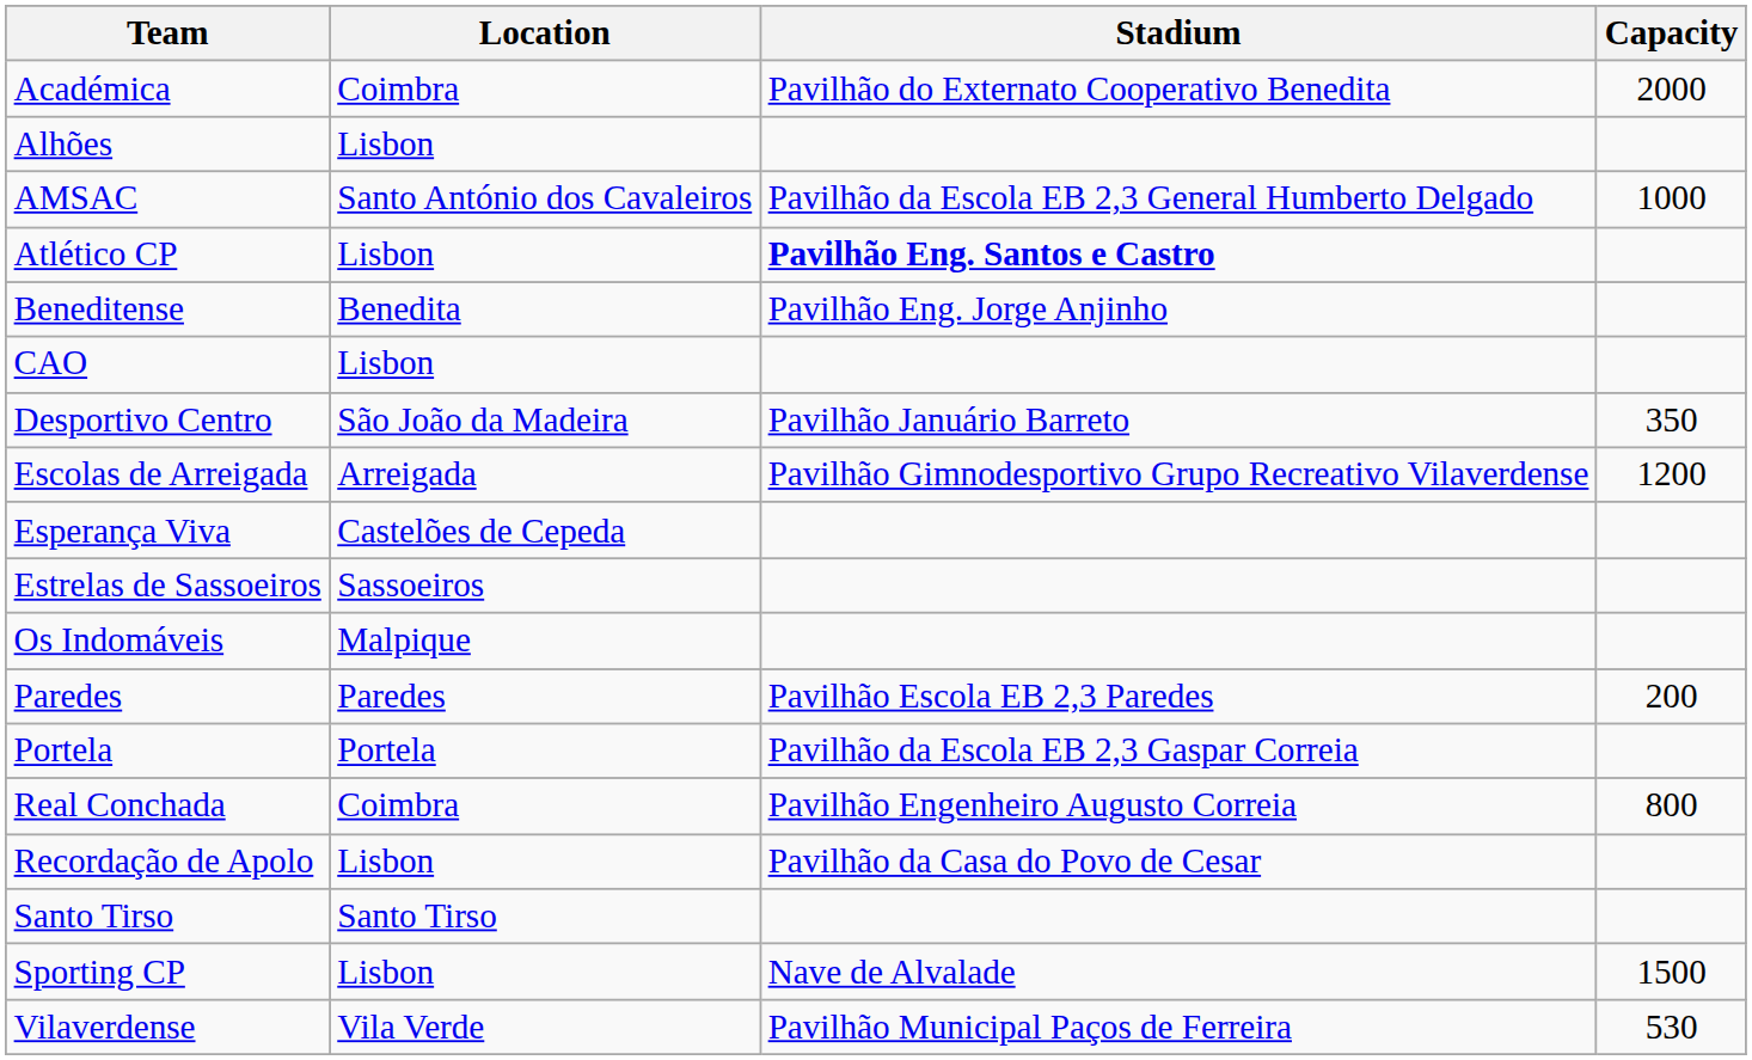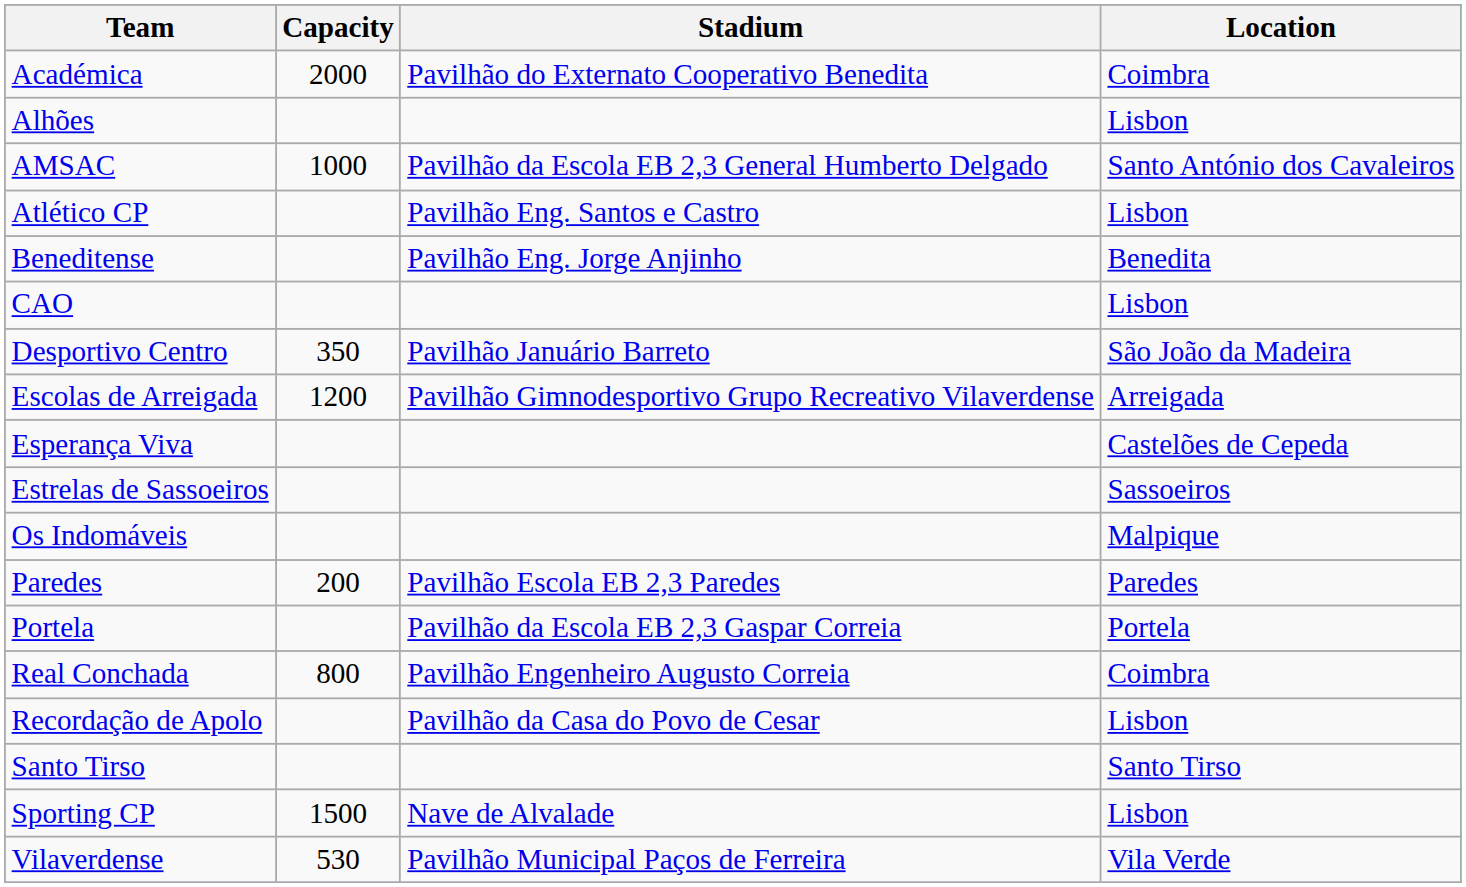columns swapped: Location <-> Capacity
Atlético CP | Stadium: bold -> normal
